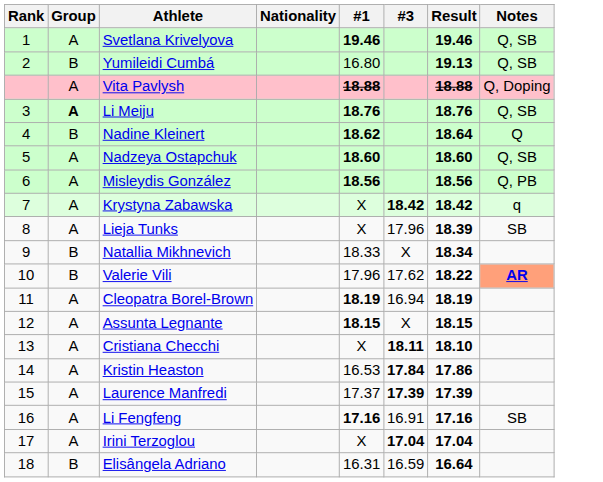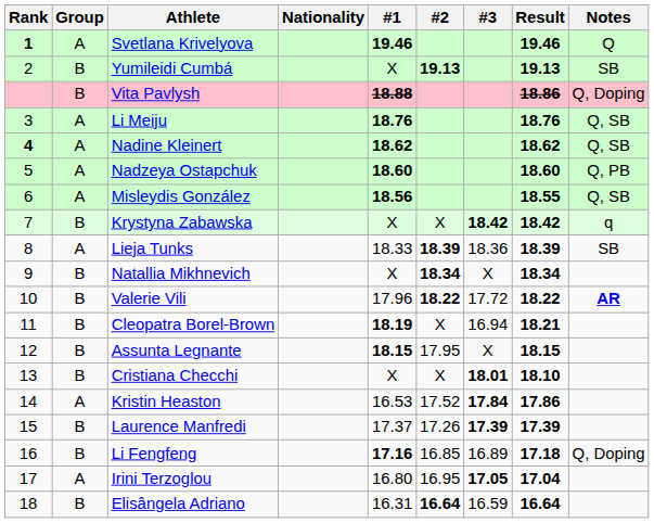+ column: #2 | 19.13 | X | 18.39 | 18.34 | 18.22 | X | 17.95 | X | 17.52 | 17.26 | 16.85 | 16.95 | 16.64
Svetlana Krivelyova | Rank: normal -> bold
Svetlana Krivelyova | Notes: Q, SB -> Q
Yumileidi Cumbá | #1: 16.80 -> X
Yumileidi Cumbá | Notes: Q, SB -> SB
Vita Pavlysh | Group: A -> B
Vita Pavlysh | Result: 18.88 -> 18.86
Li Meiju | Group: bold -> normal
Nadine Kleinert | Rank: normal -> bold
Nadine Kleinert | Group: B -> A
Nadine Kleinert | Result: 18.64 -> 18.62
Nadine Kleinert | Notes: Q -> Q, SB
Nadzeya Ostapchuk | Notes: Q, SB -> Q, PB
Misleydis González | Result: 18.56 -> 18.55
Misleydis González | Notes: Q, PB -> Q, SB
Krystyna Zabawska | Group: A -> B
Lieja Tunks | #1: X -> 18.33
Lieja Tunks | #3: 17.96 -> 18.36
Natallia Mikhnevich | #1: 18.33 -> X
Valerie Vili | #3: 17.62 -> 17.72
Valerie Vili | Notes: lightsalmon background -> no background
Cleopatra Borel-Brown | Group: A -> B
Cleopatra Borel-Brown | Result: 18.19 -> 18.21
Assunta Legnante | Group: A -> B
Cristiana Checchi | Group: A -> B
Cristiana Checchi | #3: 18.11 -> 18.01
Laurence Manfredi | Group: A -> B
Li Fengfeng | Group: A -> B
Li Fengfeng | #3: 16.91 -> 16.89
Li Fengfeng | Result: 17.16 -> 17.18
Li Fengfeng | Notes: SB -> Q, Doping
Irini Terzoglou | #1: X -> 16.80
Irini Terzoglou | #3: 17.04 -> 17.05
